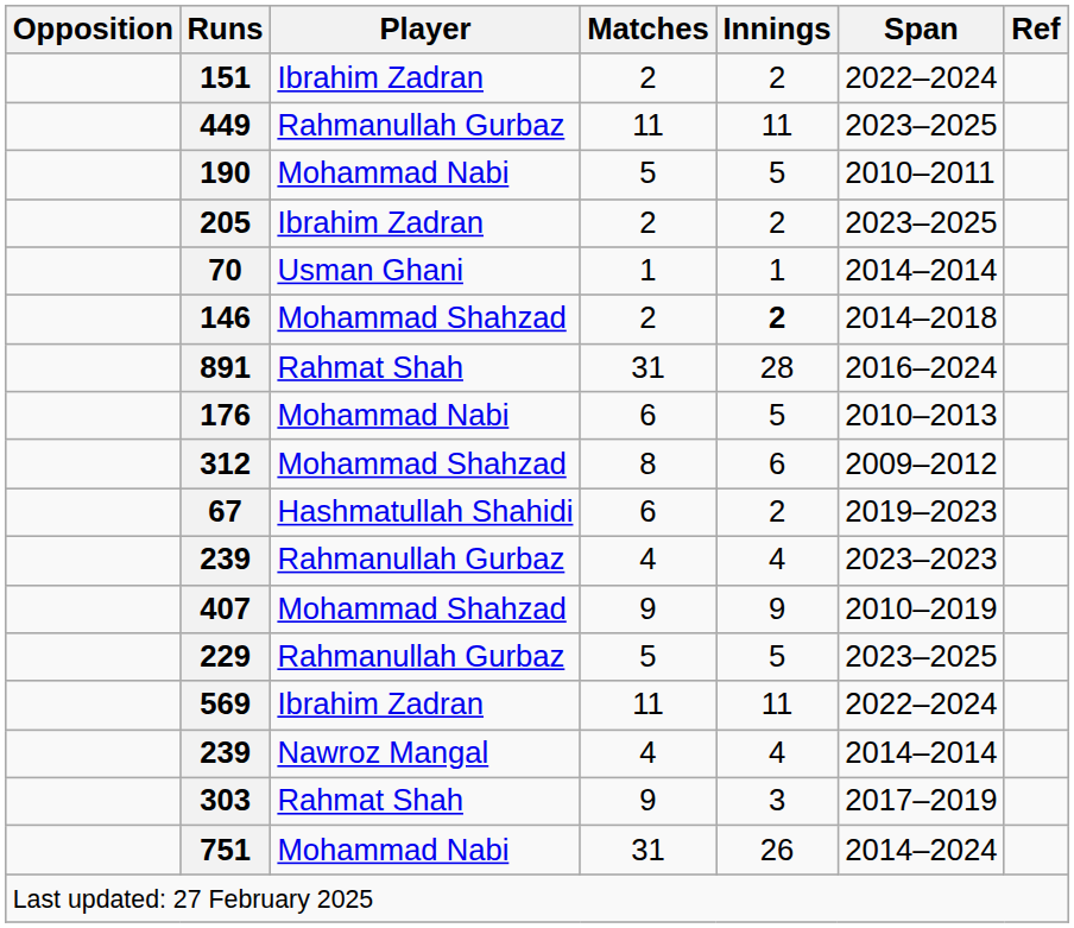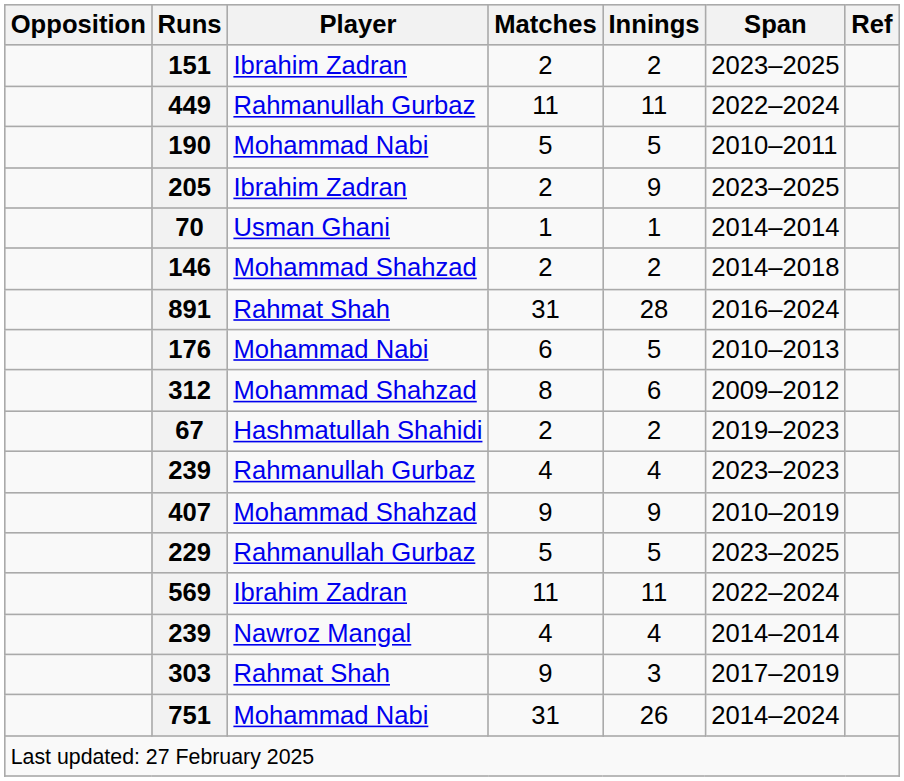151 | Span: 2022–2024 -> 2023–2025
449 | Span: 2023–2025 -> 2022–2024
205 | Innings: 2 -> 9
146 | Innings: bold -> normal
67 | Matches: 6 -> 2
